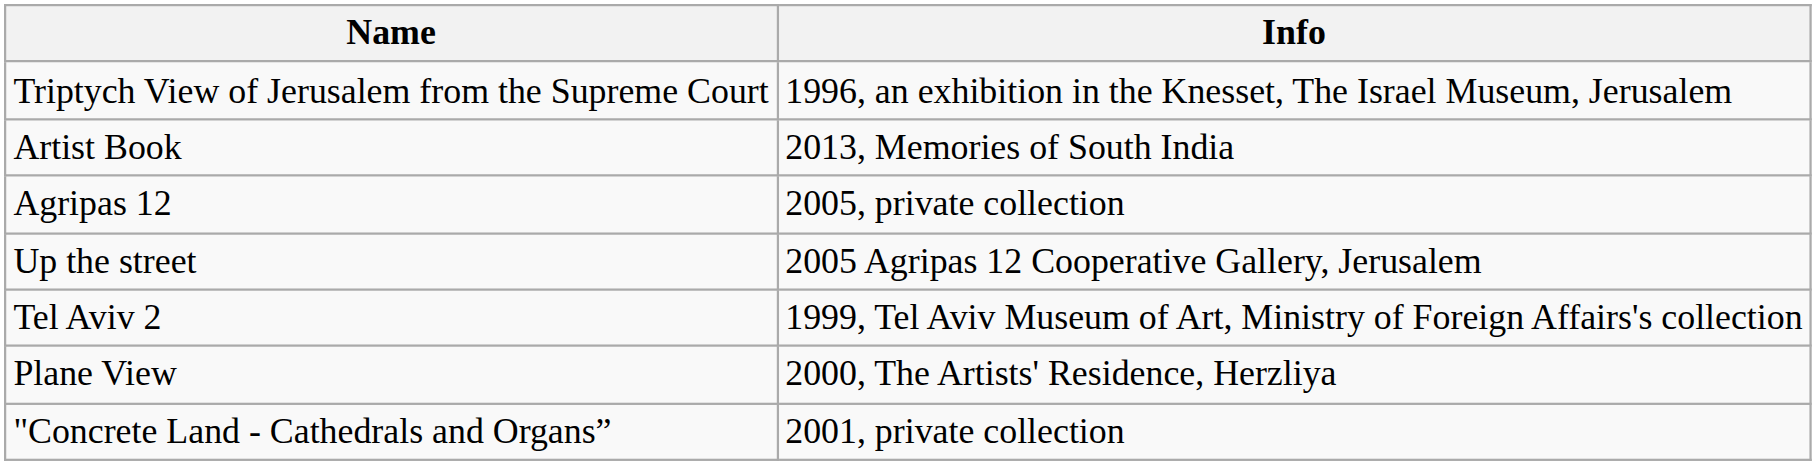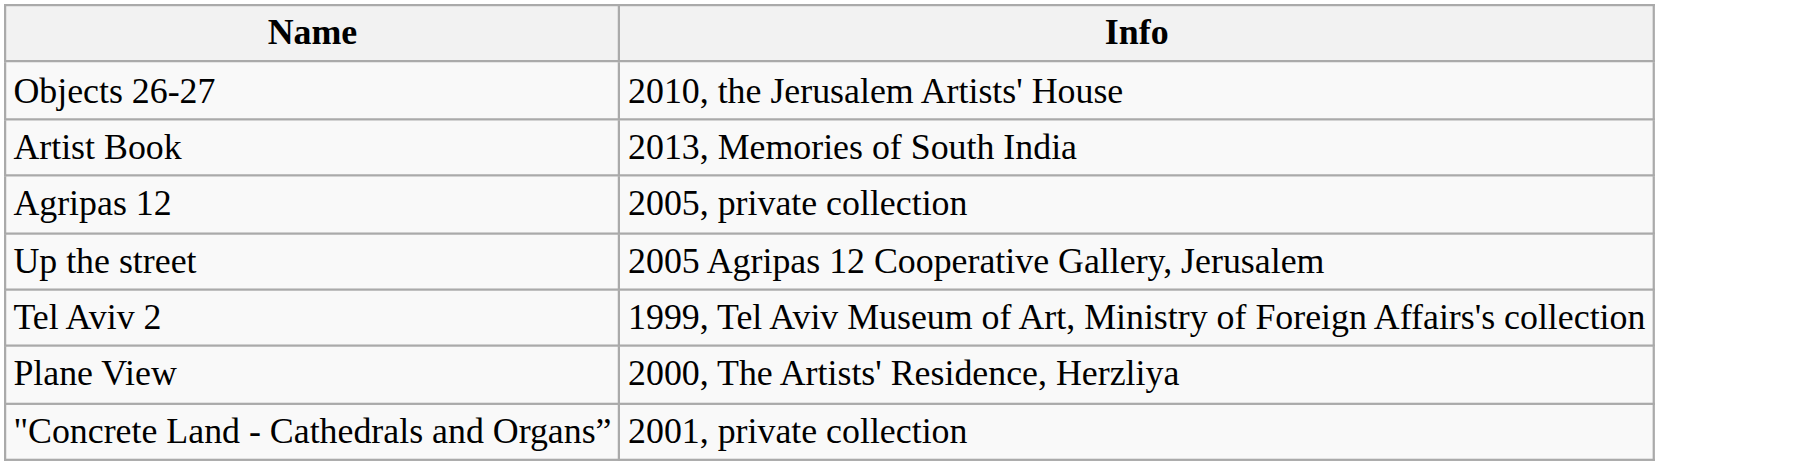- row: Triptych View of Jerusalem from the Supreme Court | 1996, an exhibition in the Knesset, The Israel Museum, Jerusalem
+ row: Objects 26-27 | 2010, the Jerusalem Artists' House
